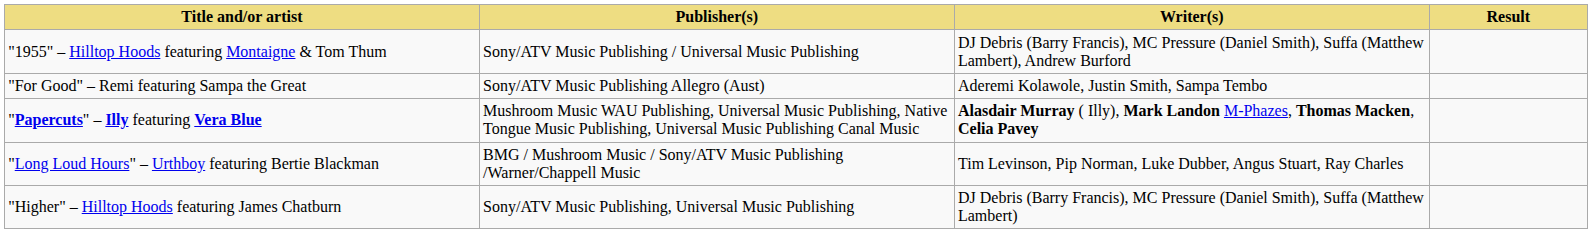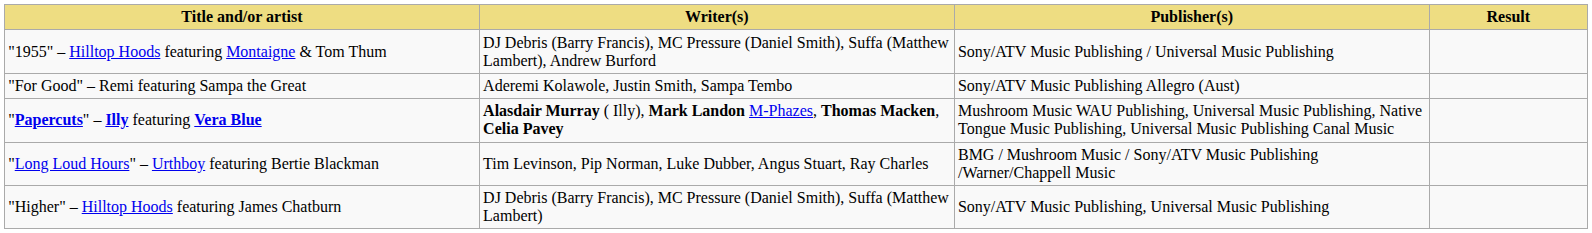columns swapped: Writer(s) <-> Publisher(s)
